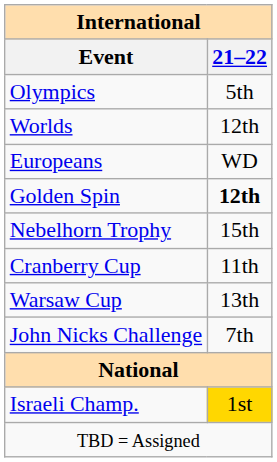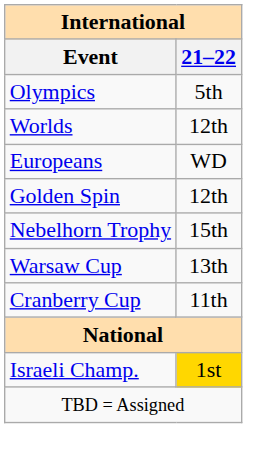Golden Spin | 21–22: bold -> normal
rows swapped: Warsaw Cup <-> Cranberry Cup
- row: John Nicks Challenge | 7th
